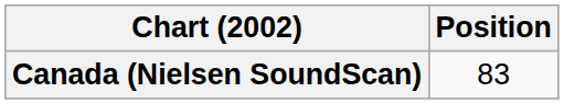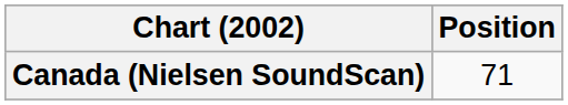Canada (Nielsen SoundScan) | Position: 83 -> 71
